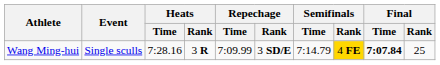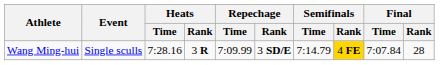Wang Ming-hui | Final / Time: bold -> normal
Wang Ming-hui | Final / Rank: 25 -> 28
